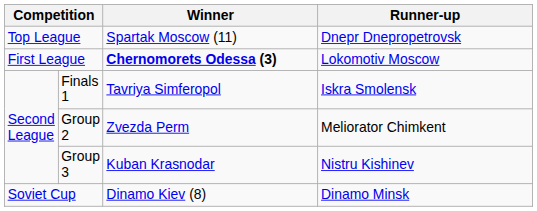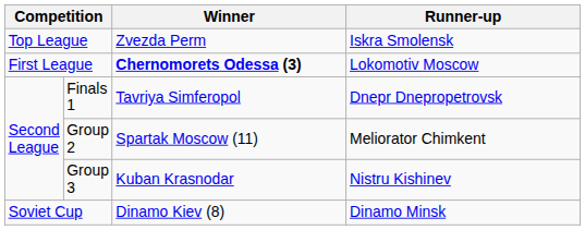Top League | Winner: Spartak Moscow (11) -> Zvezda Perm
Top League | Runner-up: Dnepr Dnepropetrovsk -> Iskra Smolensk
Finals 1 | Runner-up: Iskra Smolensk -> Dnepr Dnepropetrovsk
Group 2 | Winner: Zvezda Perm -> Spartak Moscow (11)
